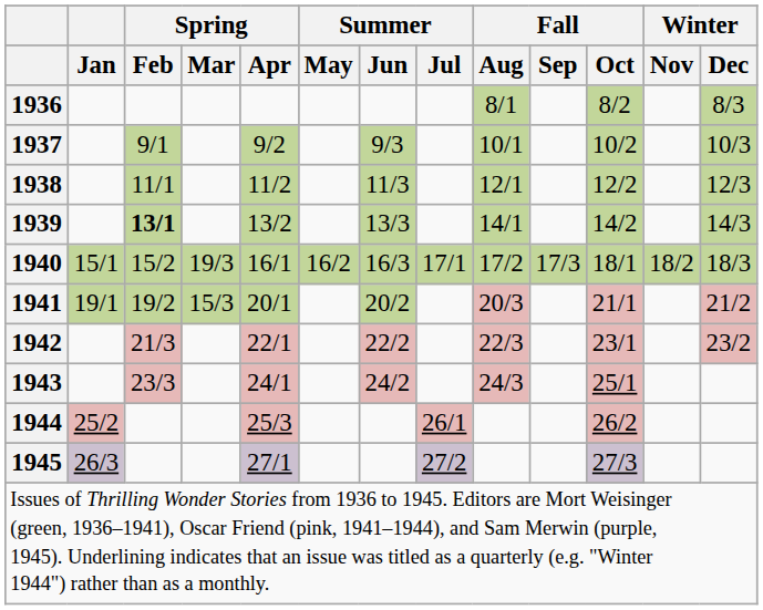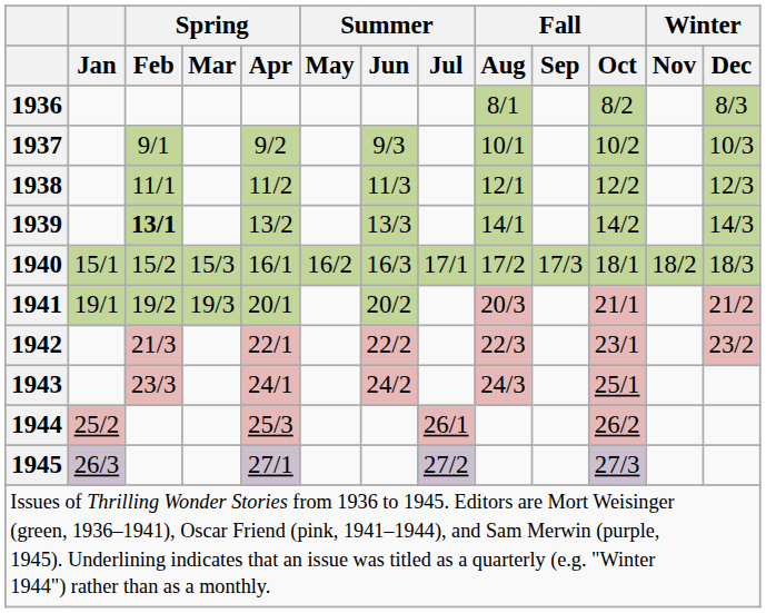1940 | Spring / Mar: 19/3 -> 15/3
1941 | Spring / Mar: 15/3 -> 19/3
